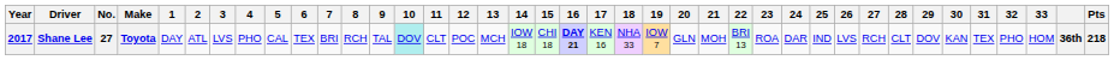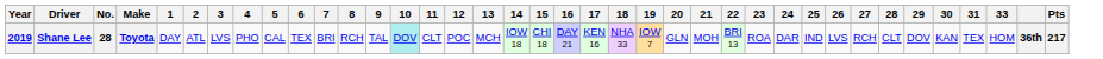- column: 32 | PHO
Shane Lee | Year: 2017 -> 2019
Shane Lee | No.: 27 -> 28
Shane Lee | 16: bold -> normal
Shane Lee | Pts: 218 -> 217
